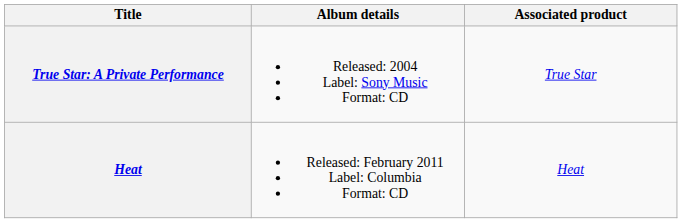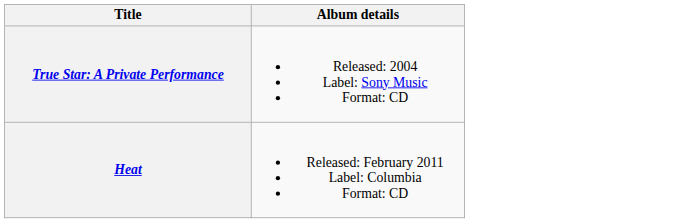- column: Associated product | True Star | Heat
